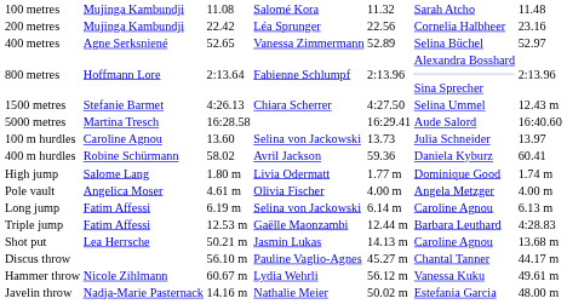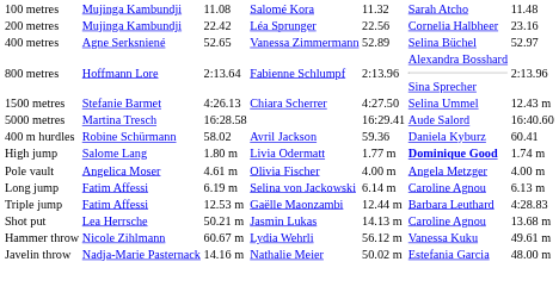- row: 100 m hurdles | Caroline Agnou | 13.60 | Selina von Jackowski | 13.73 | Julia Schneider | 13.97
High jump | column 6: normal -> bold
- row: Discus throw | 56.10 m | Pauline Vaglio-Agnes | 45.27 m | Chantal Tanner | 44.17 m
